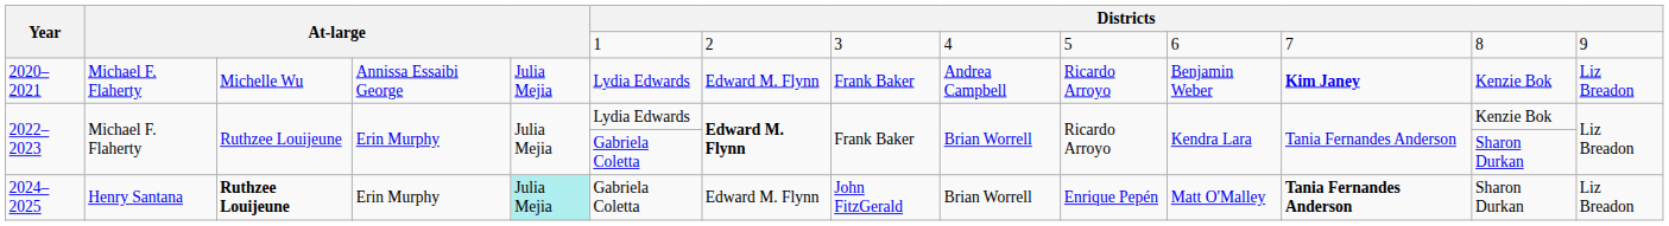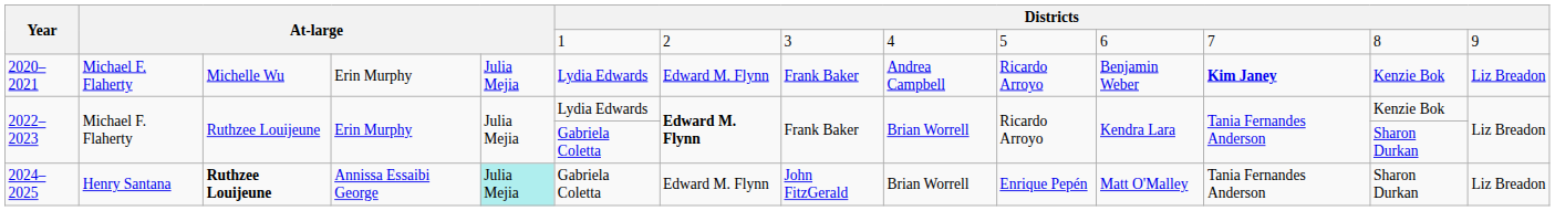2020–2021 | column 4: Annissa Essaibi George -> Erin Murphy
2024–2025 | column 4: Erin Murphy -> Annissa Essaibi George
2024–2025 | column 12: bold -> normal
